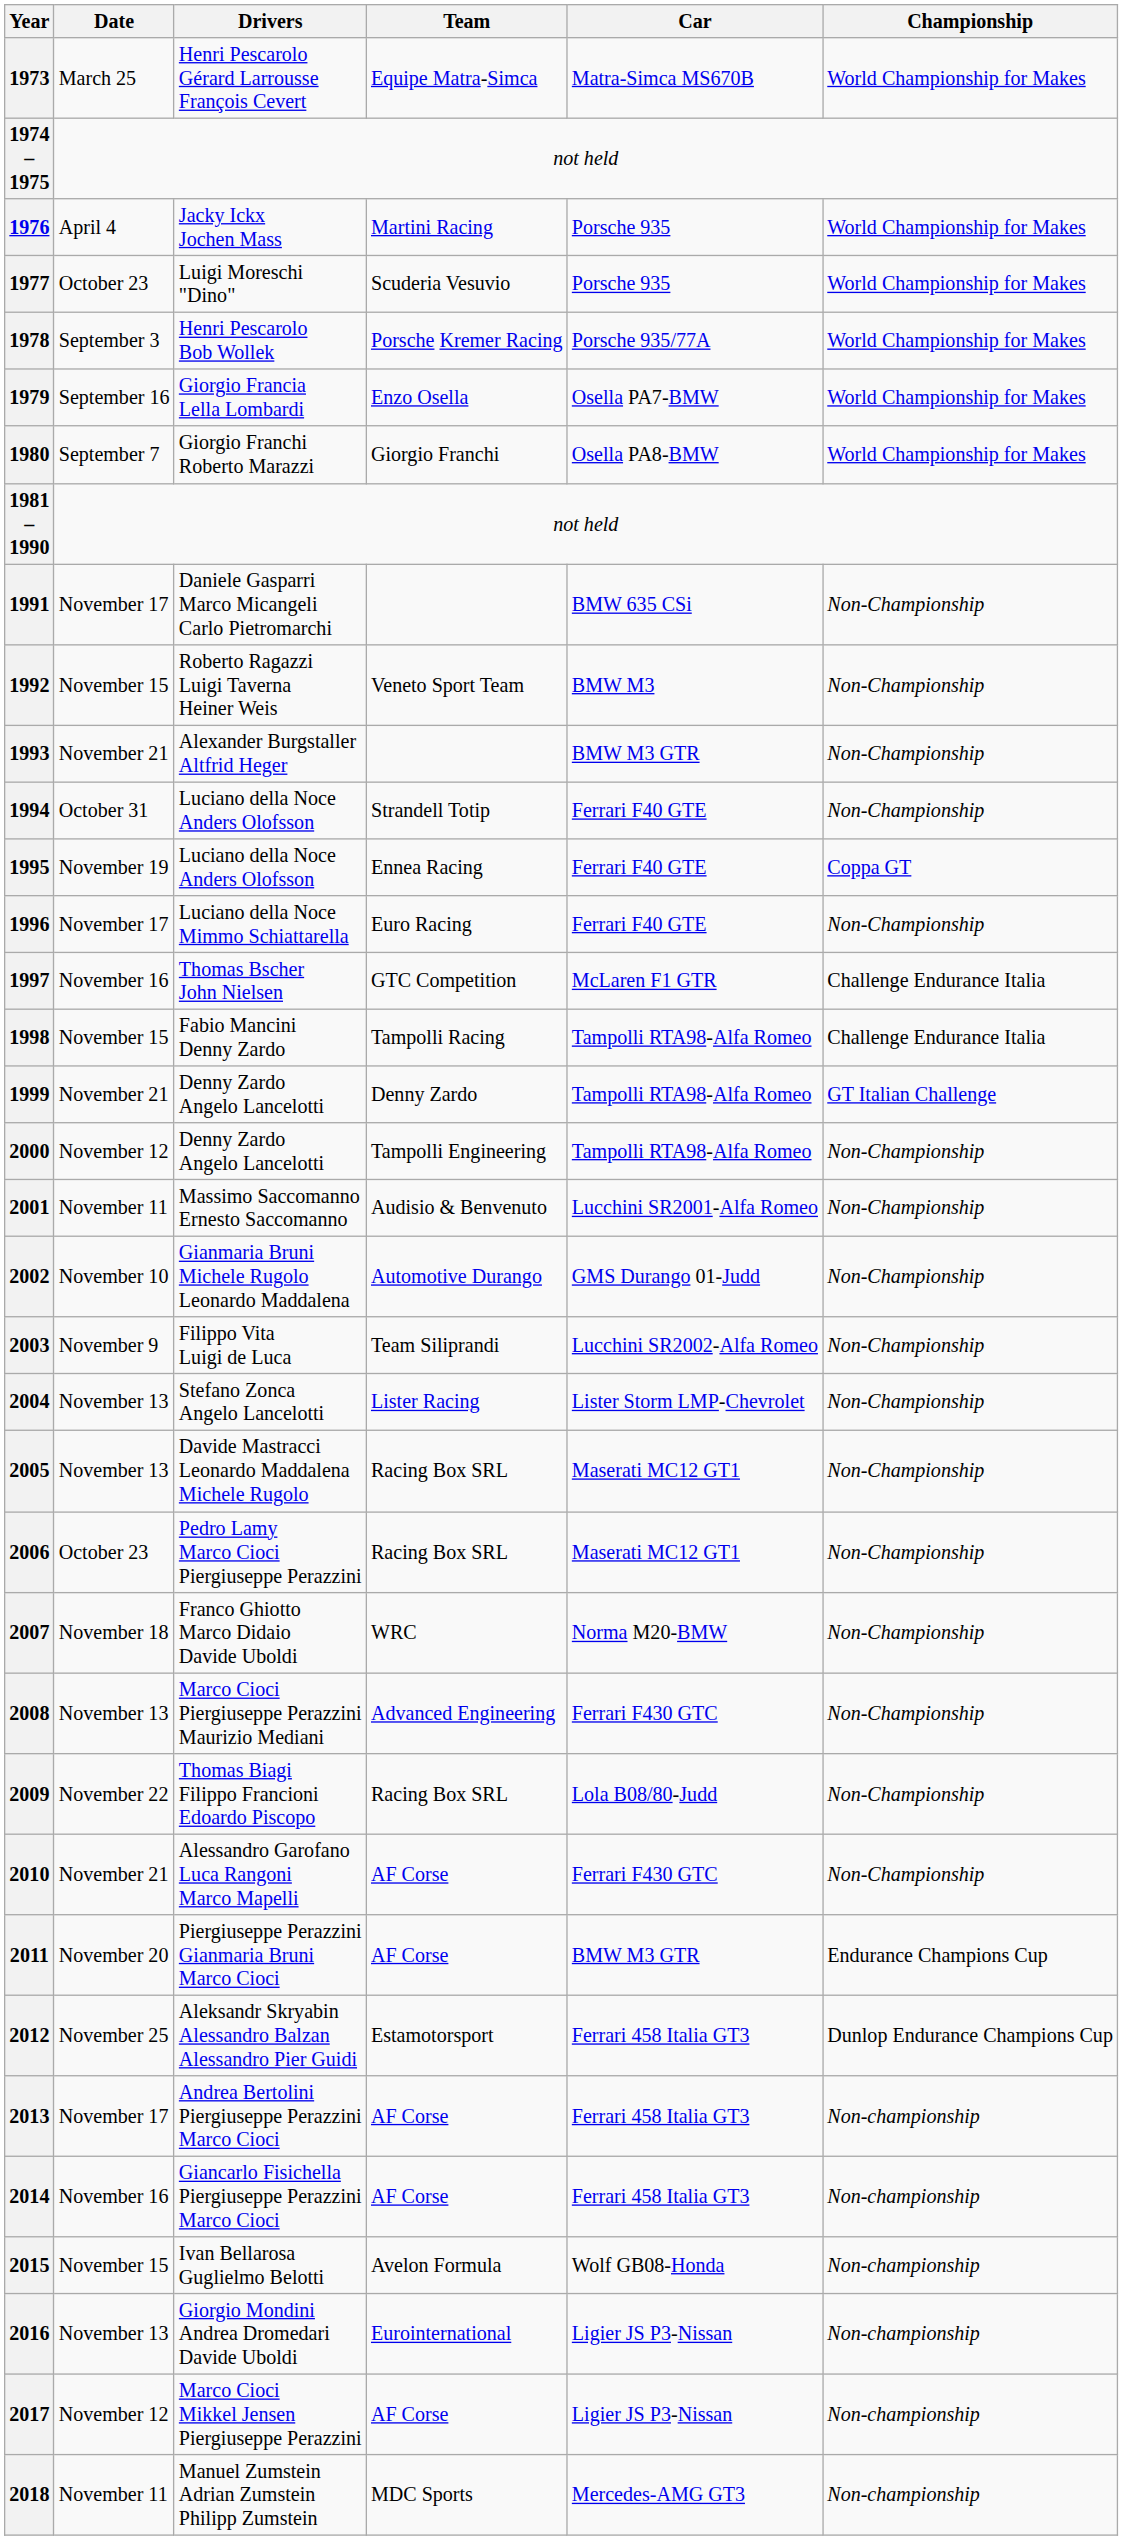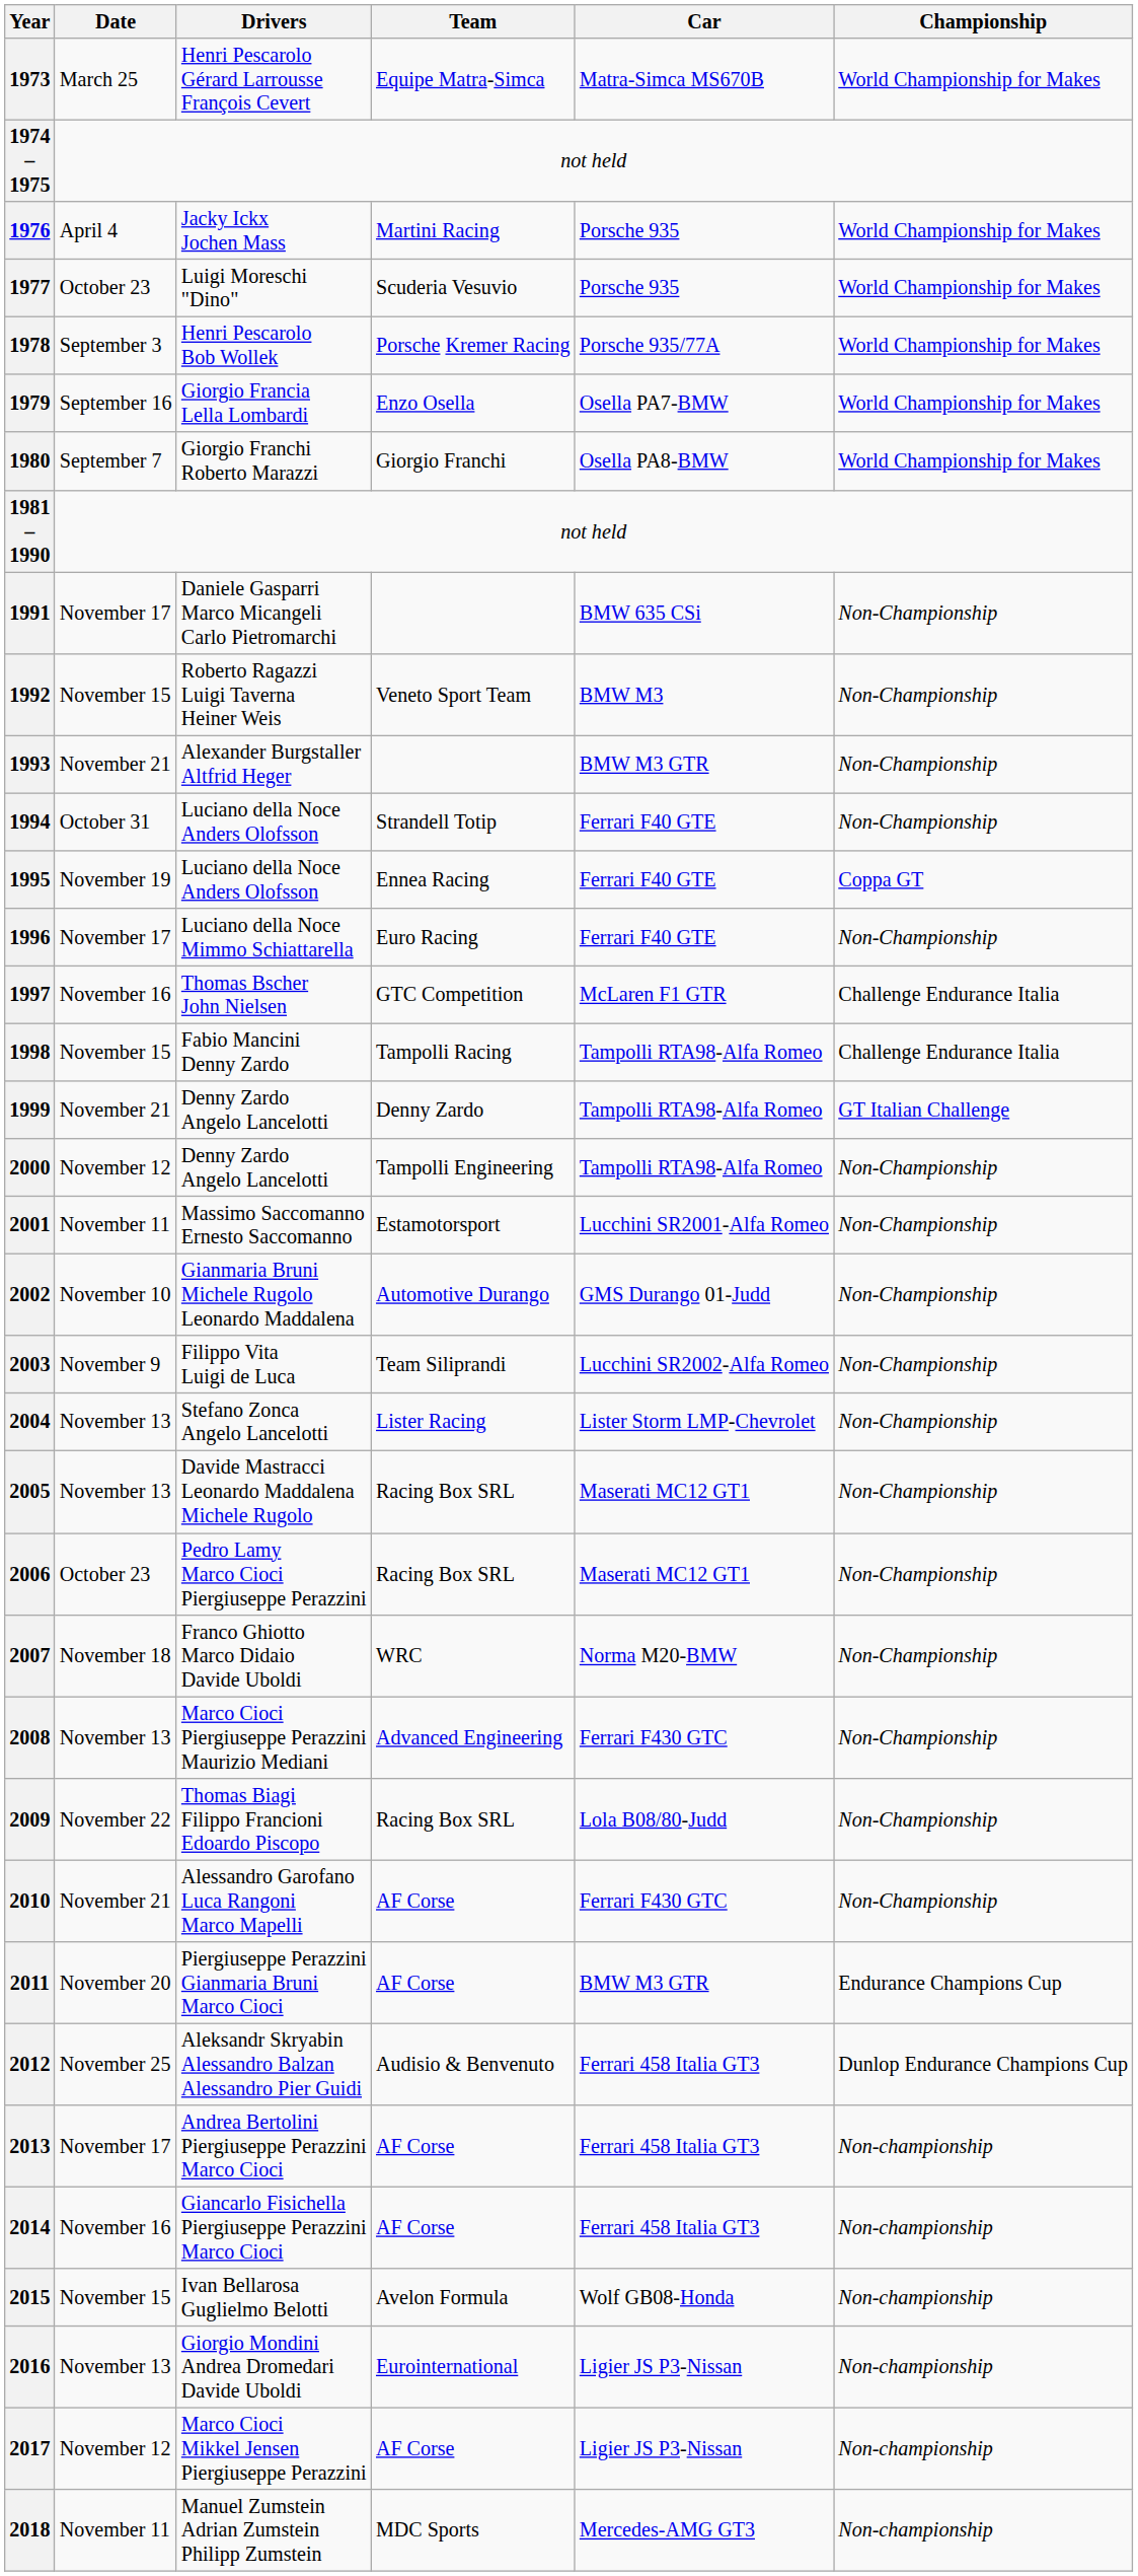2001 | Team: Audisio & Benvenuto -> Estamotorsport
2012 | Team: Estamotorsport -> Audisio & Benvenuto
